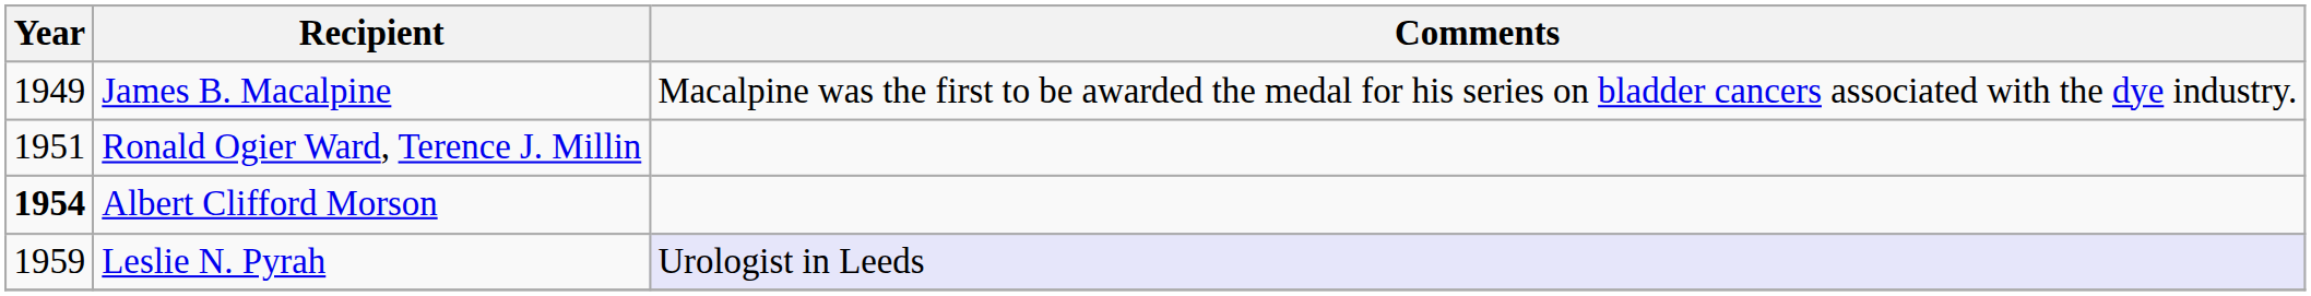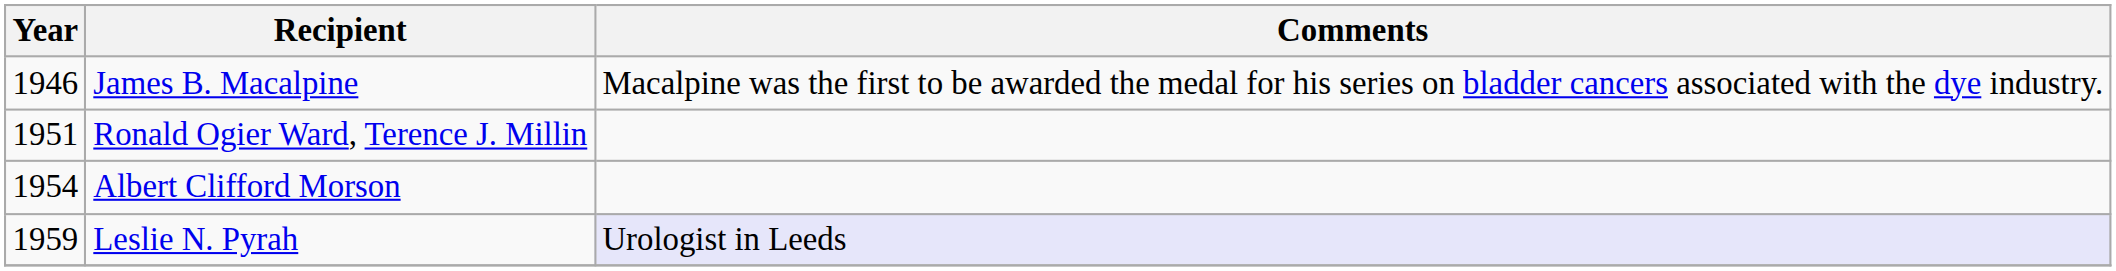James B. Macalpine | Year: 1949 -> 1946
Albert Clifford Morson | Year: bold -> normal
